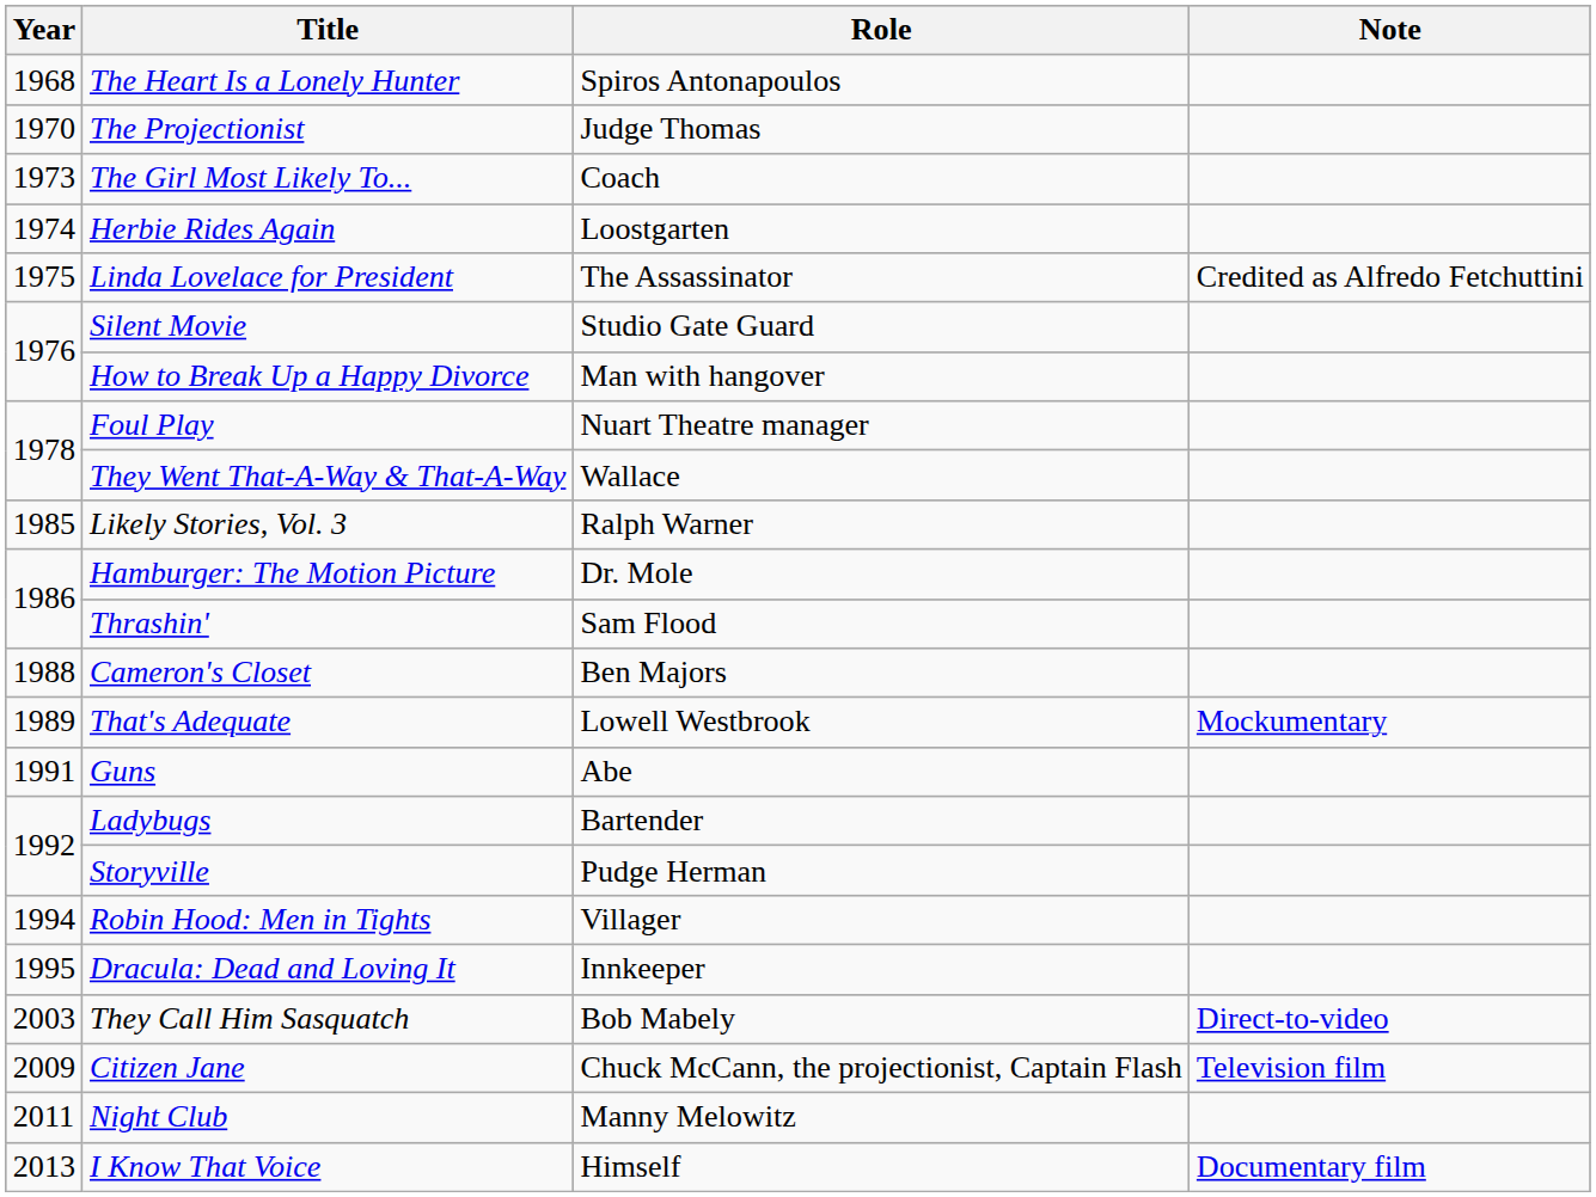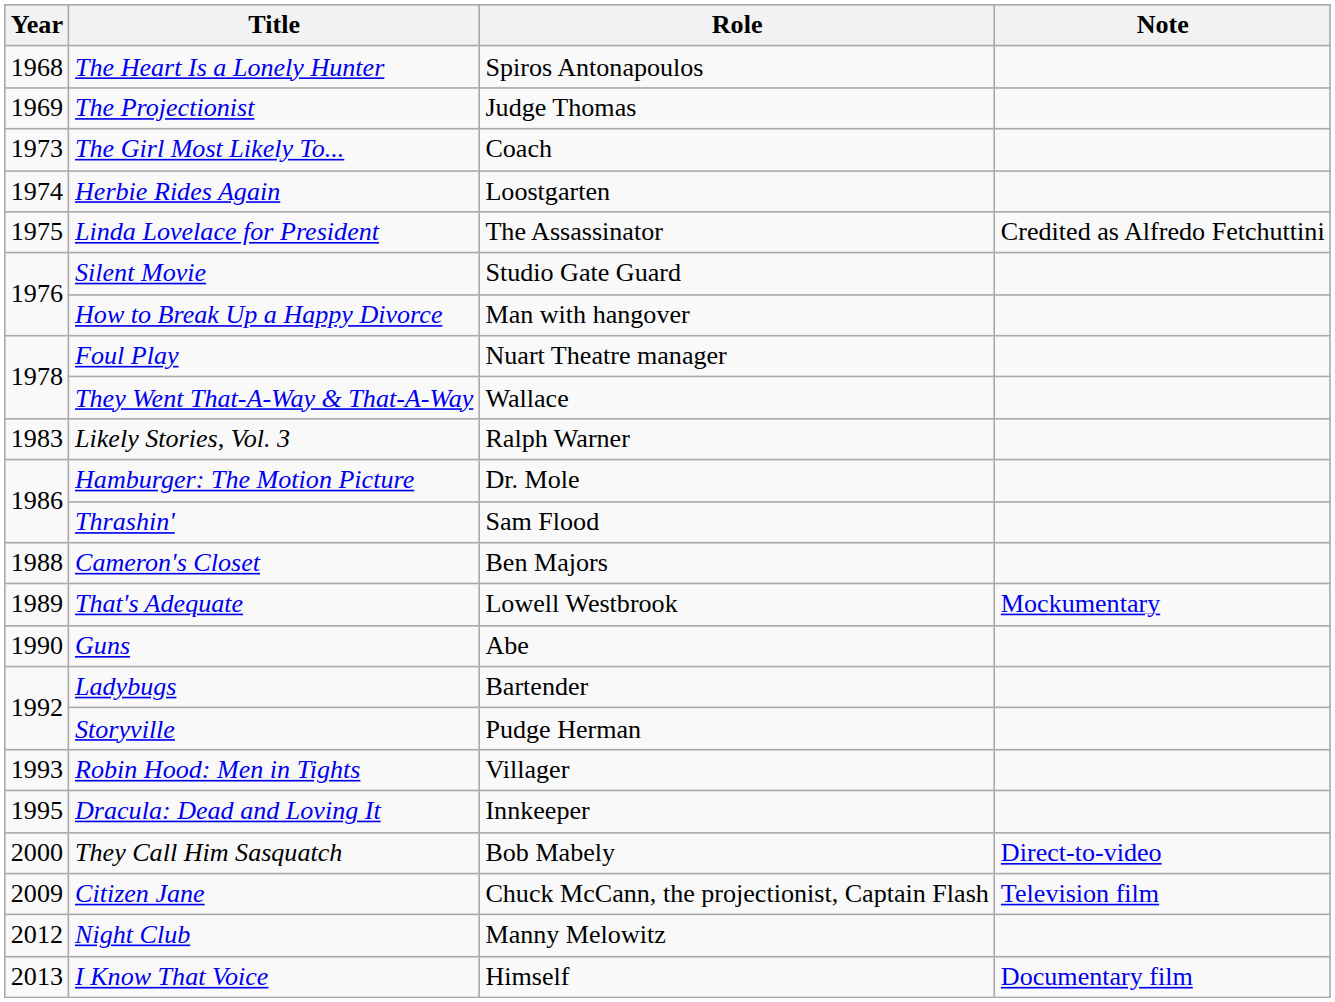The Projectionist | Year: 1970 -> 1969
Likely Stories, Vol. 3 | Year: 1985 -> 1983
Guns | Year: 1991 -> 1990
Robin Hood: Men in Tights | Year: 1994 -> 1993
They Call Him Sasquatch | Year: 2003 -> 2000
Night Club | Year: 2011 -> 2012
